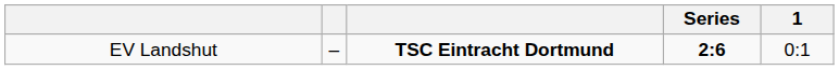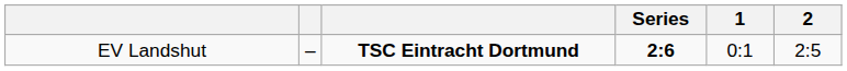+ column: 2 | 2:5
